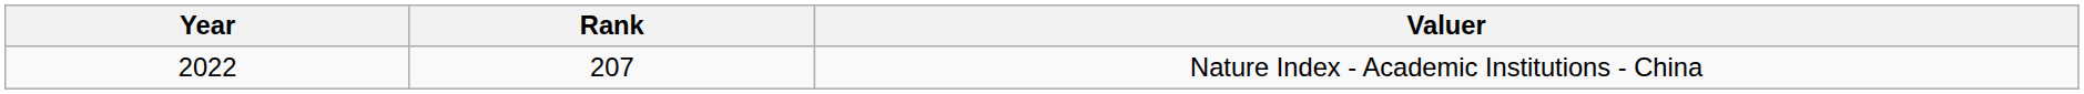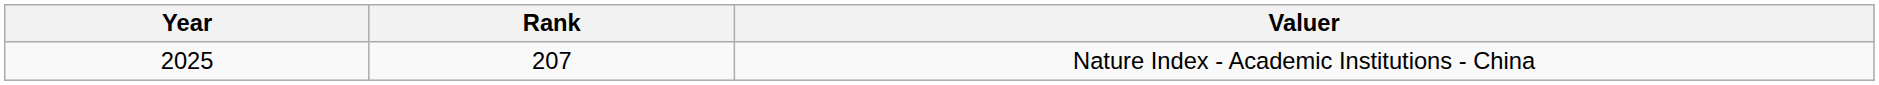Nature Index - Academic Institutions - China | Year: 2022 -> 2025
